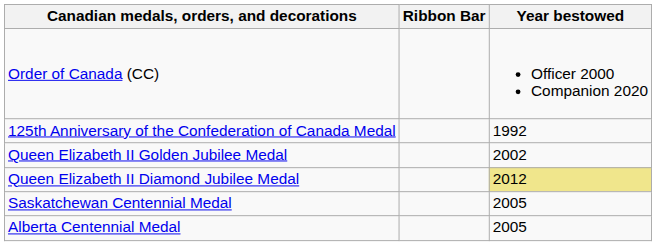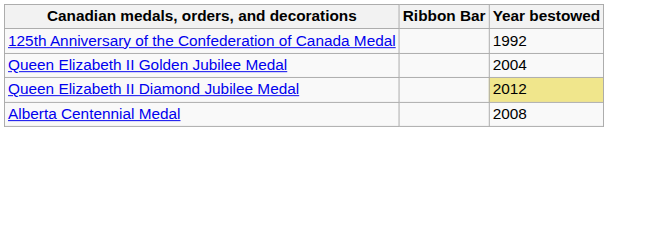- row: Order of Canada (CC) | Officer 2000 Companion 2020
Queen Elizabeth II Golden Jubilee Medal | Year bestowed: 2002 -> 2004
- row: Saskatchewan Centennial Medal | 2005
Alberta Centennial Medal | Year bestowed: 2005 -> 2008
